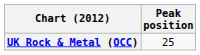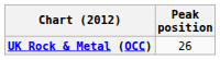UK Rock & Metal (OCC) | Peak position: 25 -> 26
